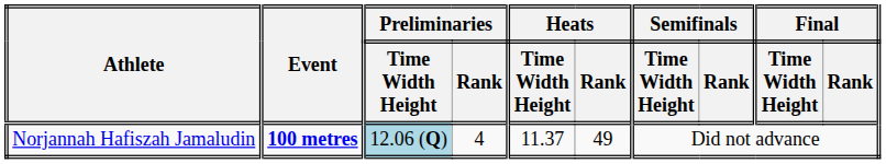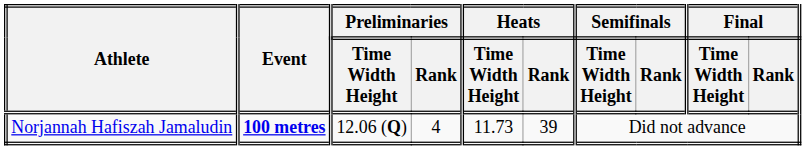Norjannah Hafiszah Jamaludin | Preliminaries / Time Width Height: lightblue background -> no background
Norjannah Hafiszah Jamaludin | Heats / Time Width Height: 11.37 -> 11.73
Norjannah Hafiszah Jamaludin | Heats / Rank: 49 -> 39
